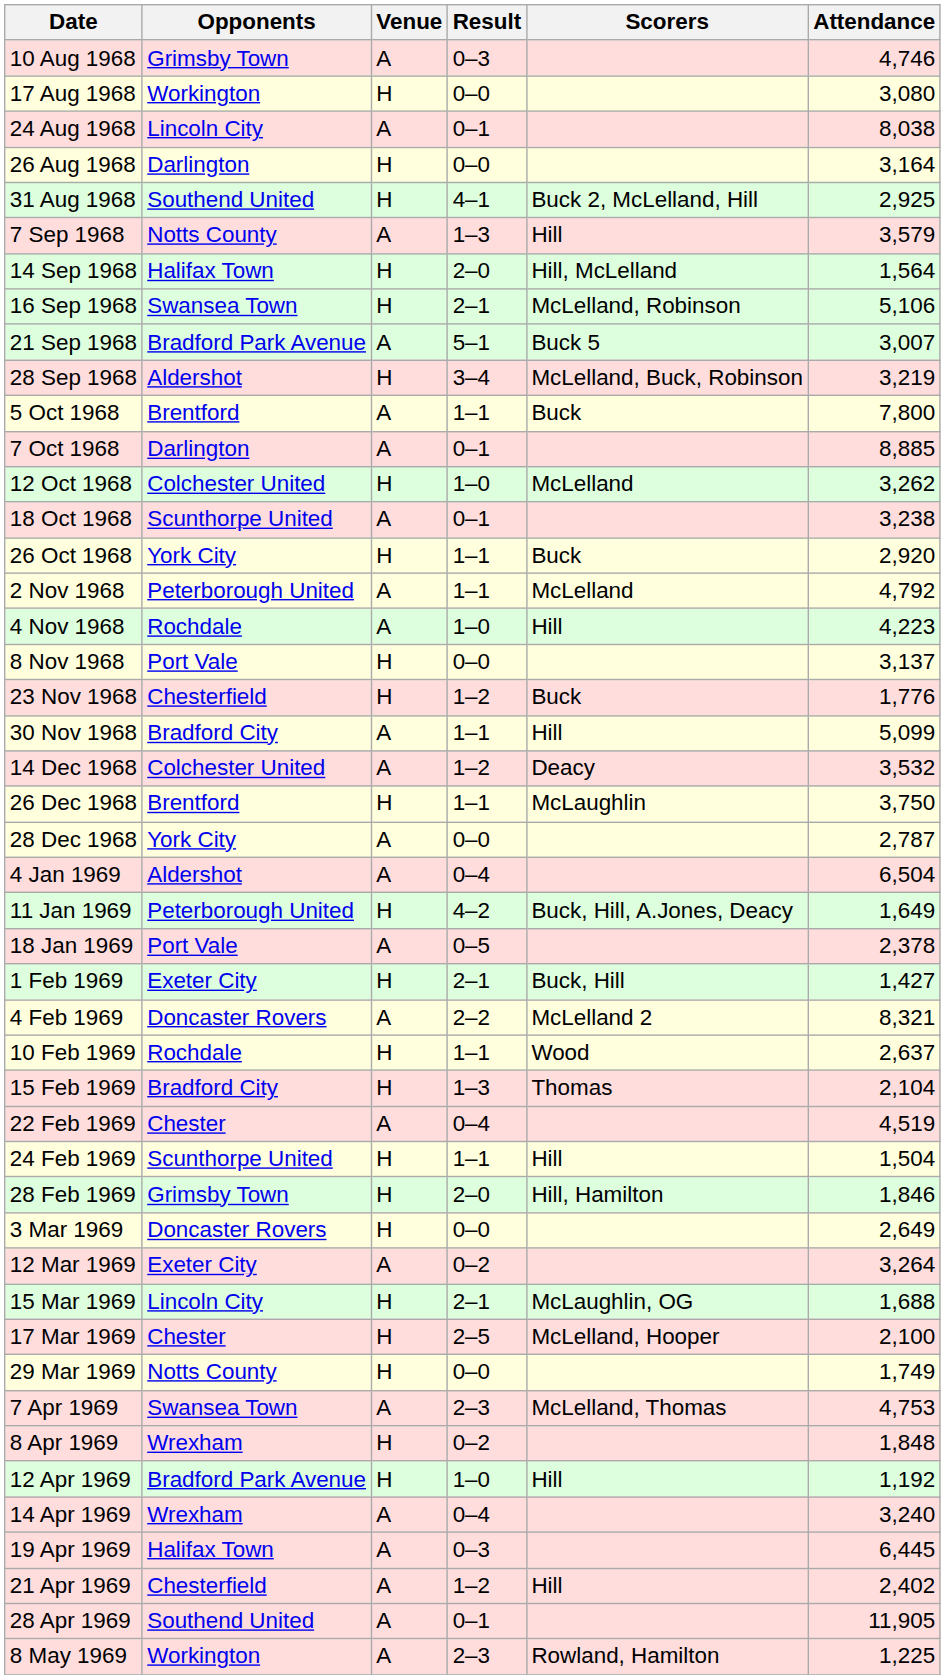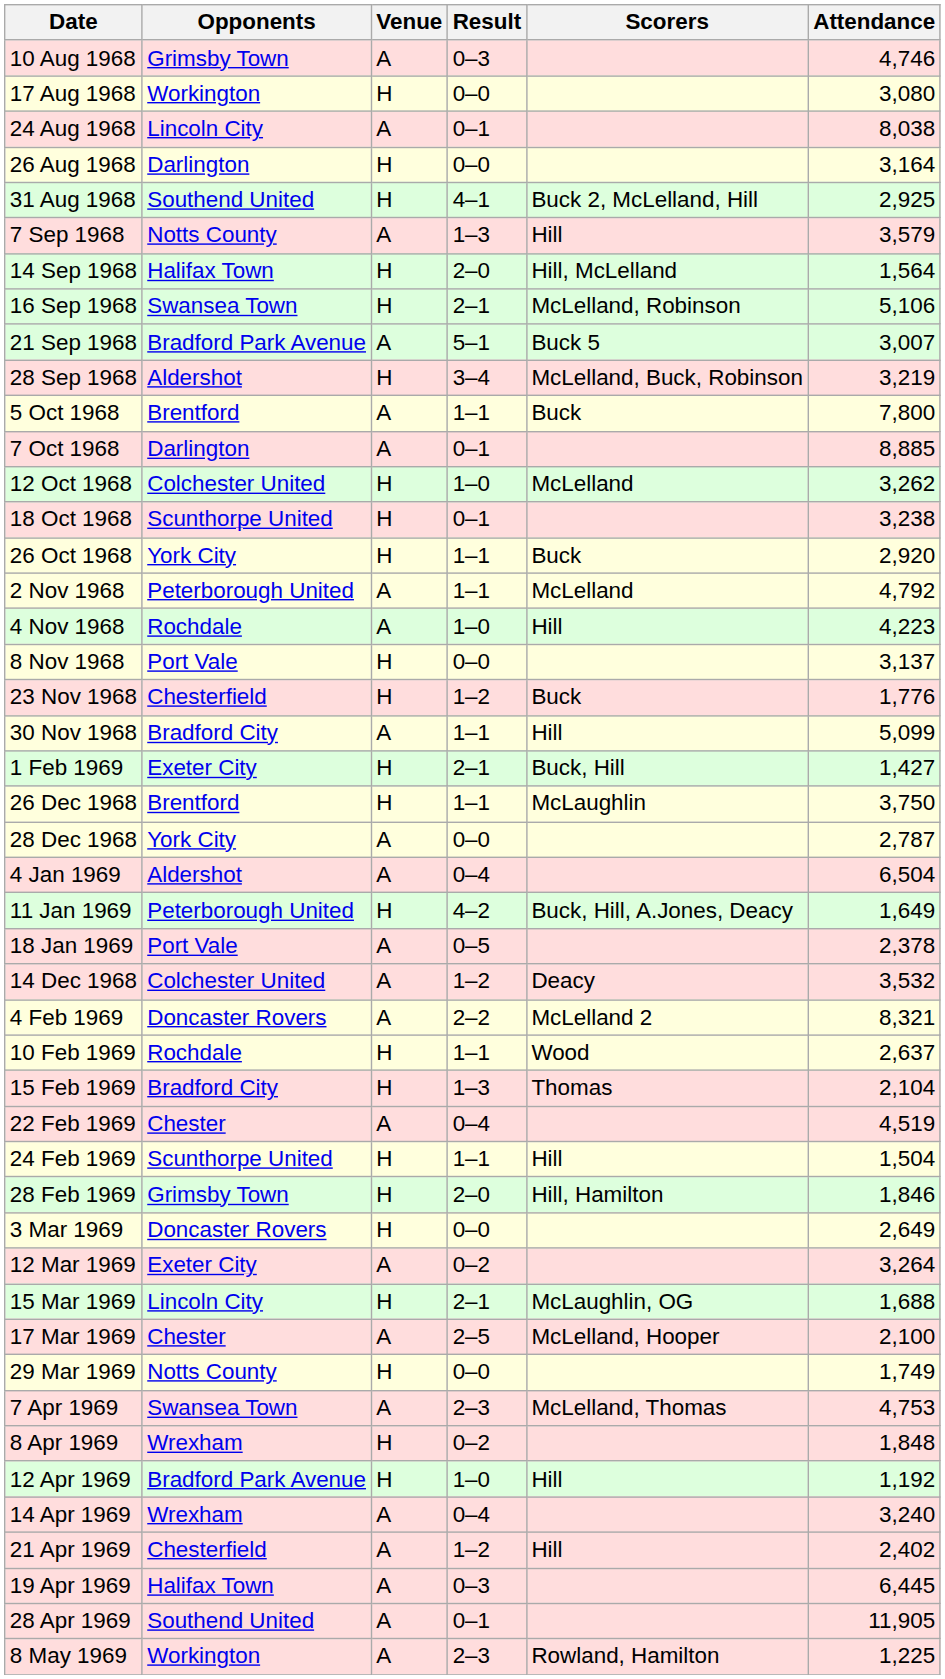18 Oct 1968 | Venue: A -> H
rows swapped: 14 Dec 1968 <-> 1 Feb 1969
17 Mar 1969 | Venue: H -> A
rows swapped: 19 Apr 1969 <-> 21 Apr 1969
